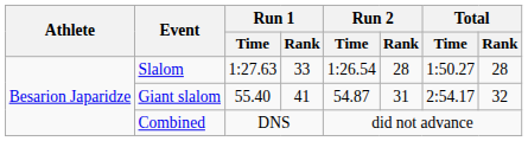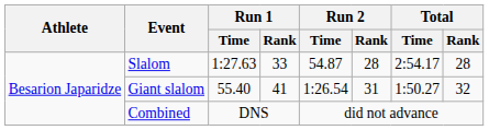Slalom | Run 2 / Time: 1:26.54 -> 54.87
Slalom | Total / Time: 1:50.27 -> 2:54.17
Giant slalom | Run 2 / Time: 54.87 -> 1:26.54
Giant slalom | Total / Time: 2:54.17 -> 1:50.27
